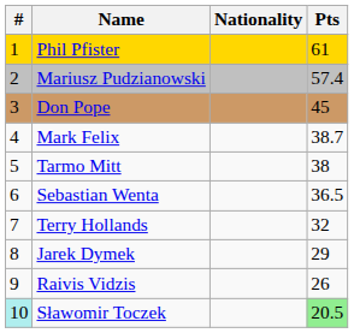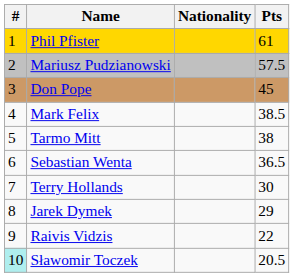Mariusz Pudzianowski | Pts: 57.4 -> 57.5
Mark Felix | Pts: 38.7 -> 38.5
Terry Hollands | Pts: 32 -> 30
Raivis Vidzis | Pts: 26 -> 22
Sławomir Toczek | Pts: lightgreen background -> no background
